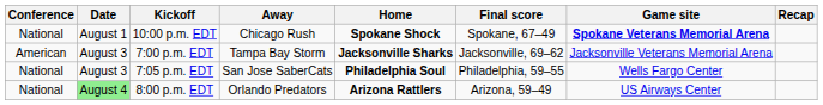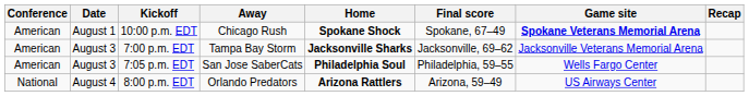10:00 p.m. EDT | Conference: National -> American
7:05 p.m. EDT | Conference: National -> American
8:00 p.m. EDT | Date: lightgreen background -> no background
